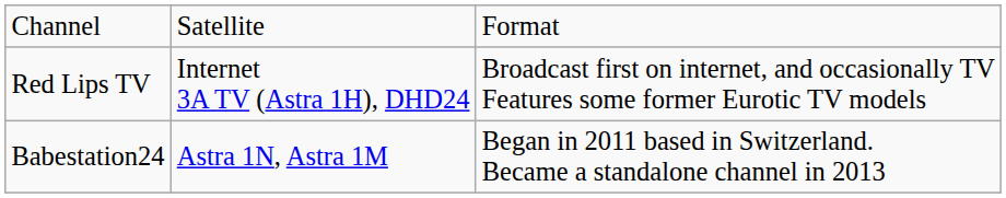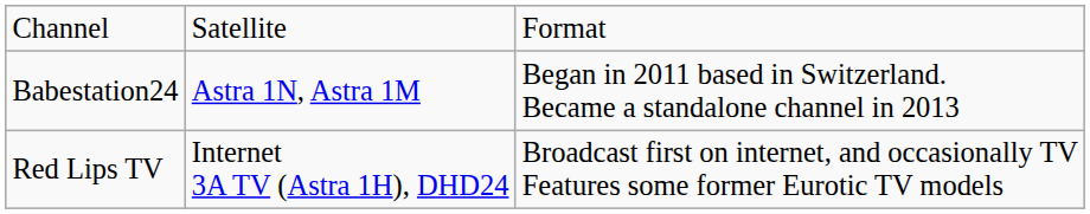rows swapped: Red Lips TV <-> Babestation24
